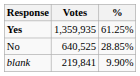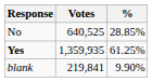rows swapped: Yes <-> No
